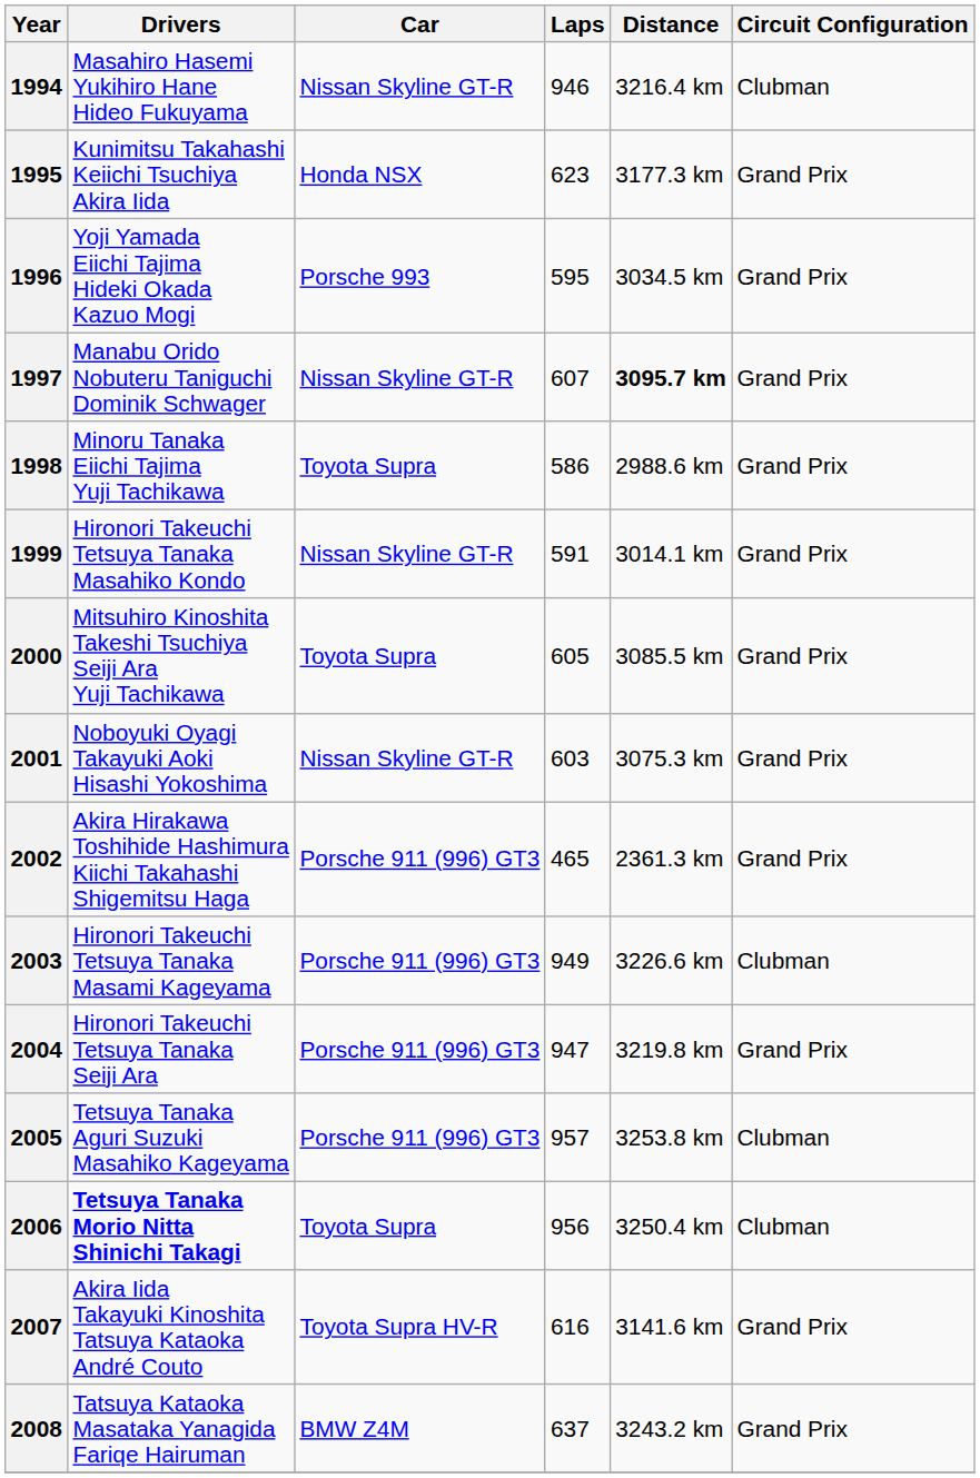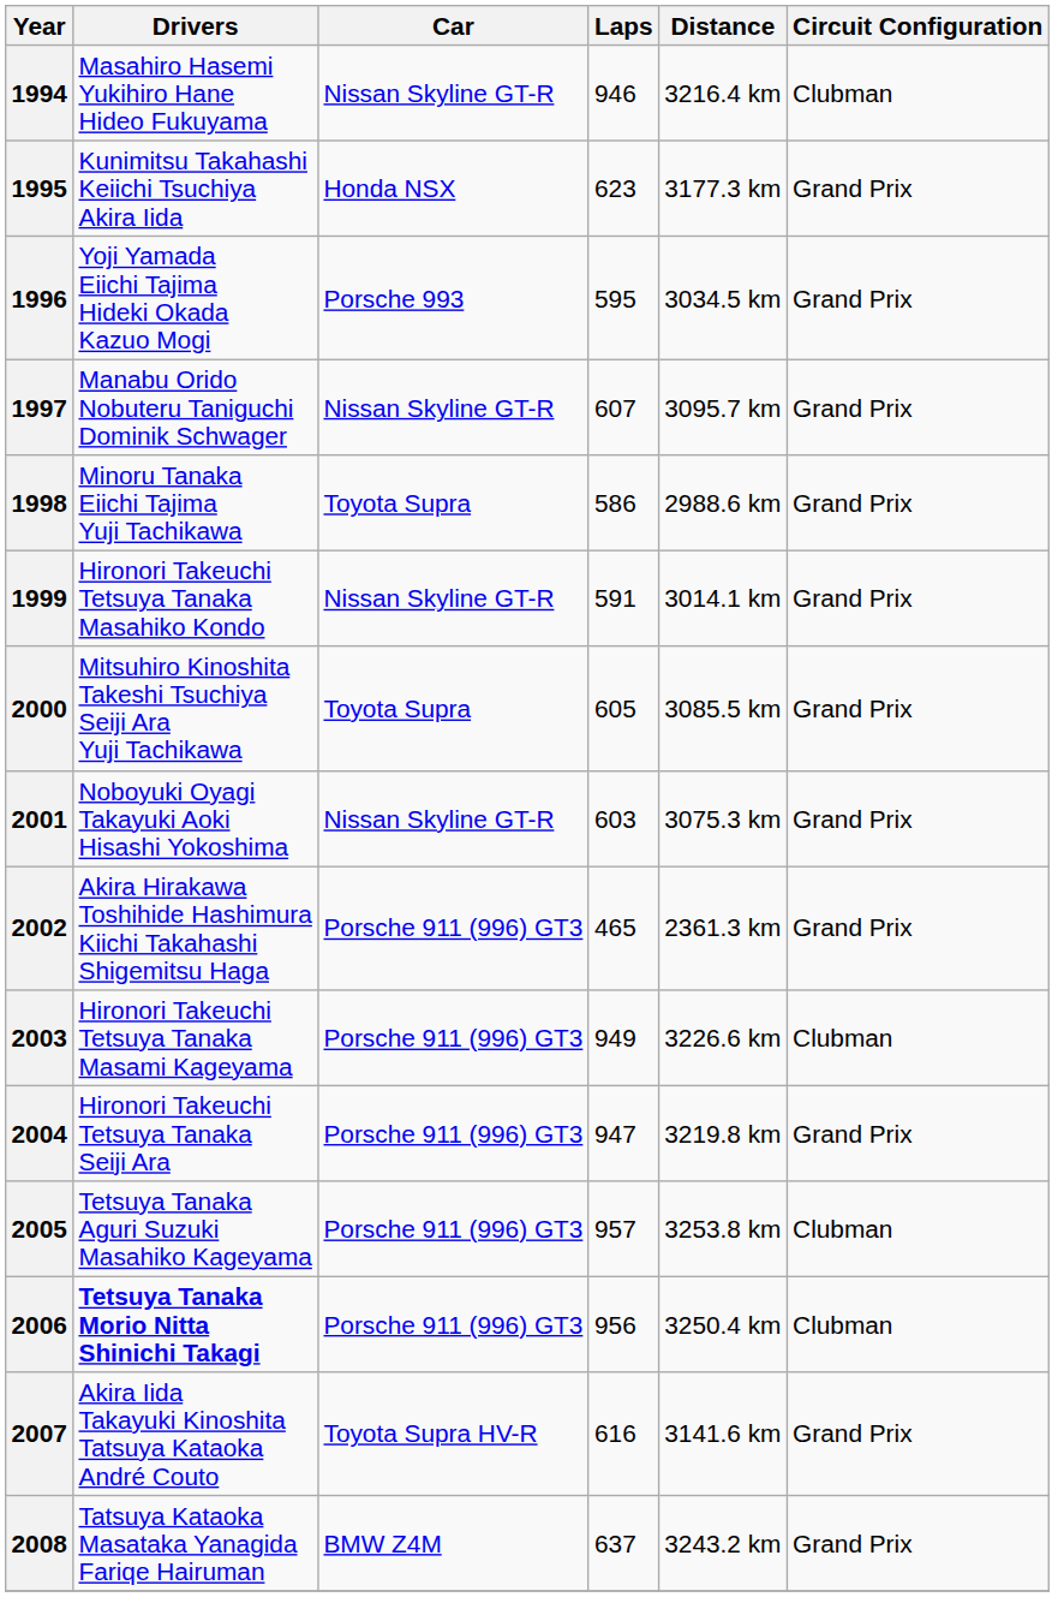1997 | Distance: bold -> normal
2006 | Car: Toyota Supra -> Porsche 911 (996) GT3
